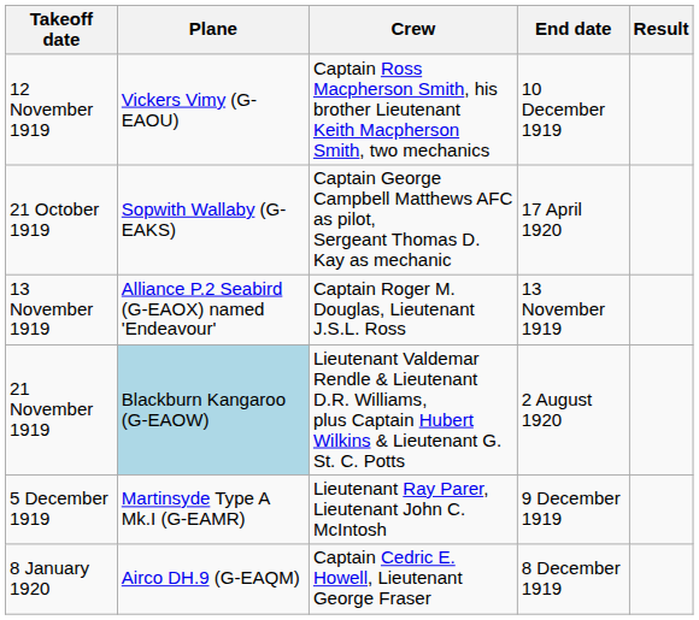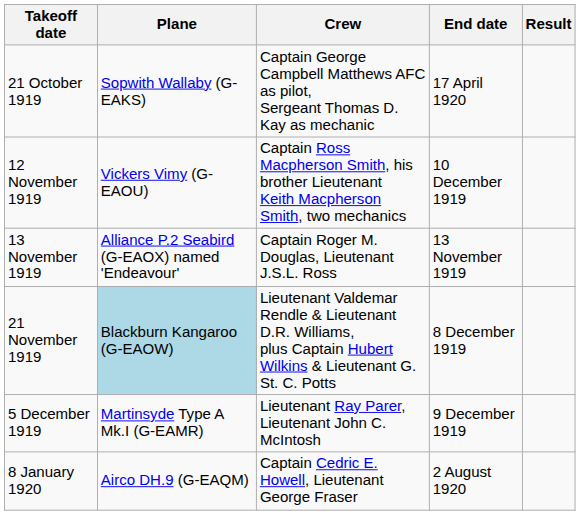rows swapped: 21 October 1919 <-> 12 November 1919
21 November 1919 | End date: 2 August 1920 -> 8 December 1919
8 January 1920 | End date: 8 December 1919 -> 2 August 1920
